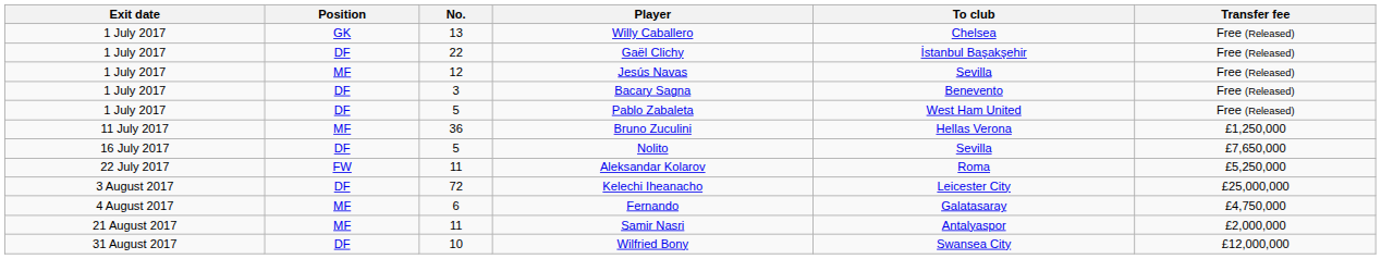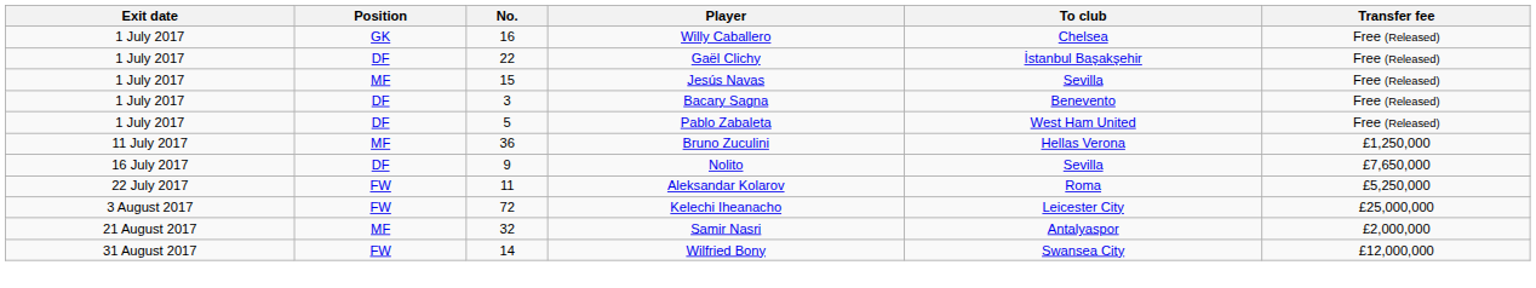Willy Caballero | No.: 13 -> 16
Jesús Navas | No.: 12 -> 15
Nolito | No.: 5 -> 9
Kelechi Iheanacho | Position: DF -> FW
- row: 4 August 2017 | MF | 6 | Fernando | Galatasaray | £4,750,000
Samir Nasri | No.: 11 -> 32
Wilfried Bony | Position: DF -> FW
Wilfried Bony | No.: 10 -> 14
